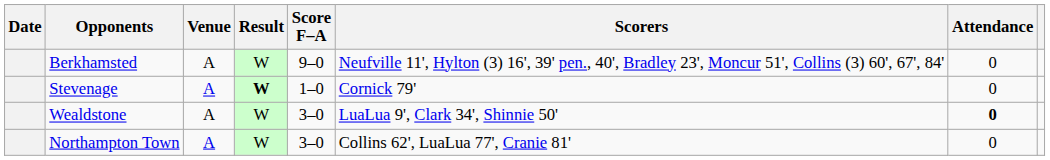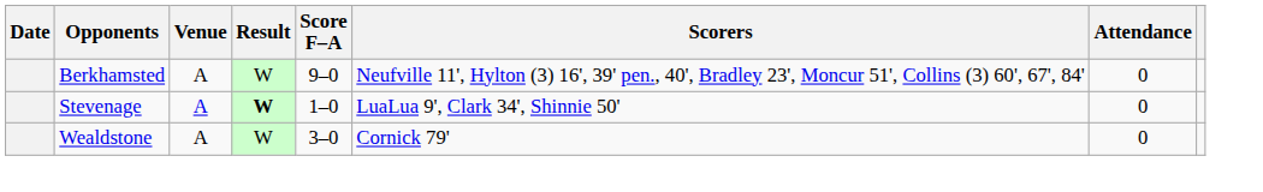Stevenage | Scorers: Cornick 79' -> LuaLua 9', Clark 34', Shinnie 50'
Wealdstone | Scorers: LuaLua 9', Clark 34', Shinnie 50' -> Cornick 79'
Wealdstone | Attendance: bold -> normal
- row: Northampton Town | A | W | 3–0 | Collins 62', LuaLua 77', Cranie 81' | 0
